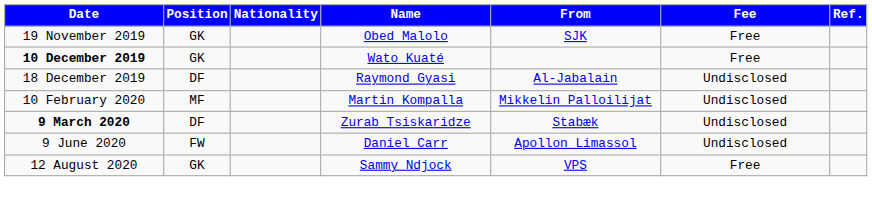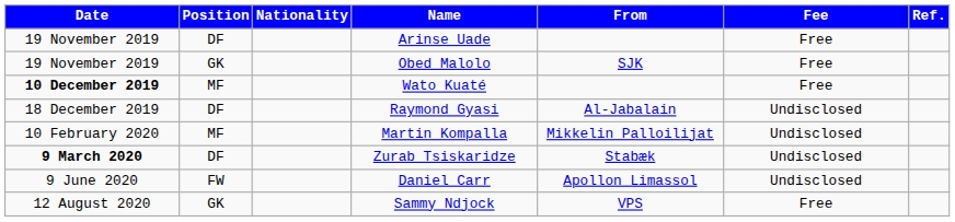+ row: 19 November 2019 | DF | Arinse Uade | Free
Wato Kuaté | Position: GK -> MF
